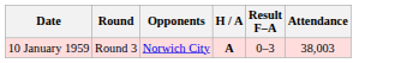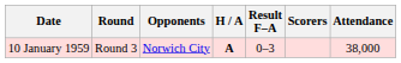+ column: Scorers
10 January 1959 | Attendance: 38,003 -> 38,000
